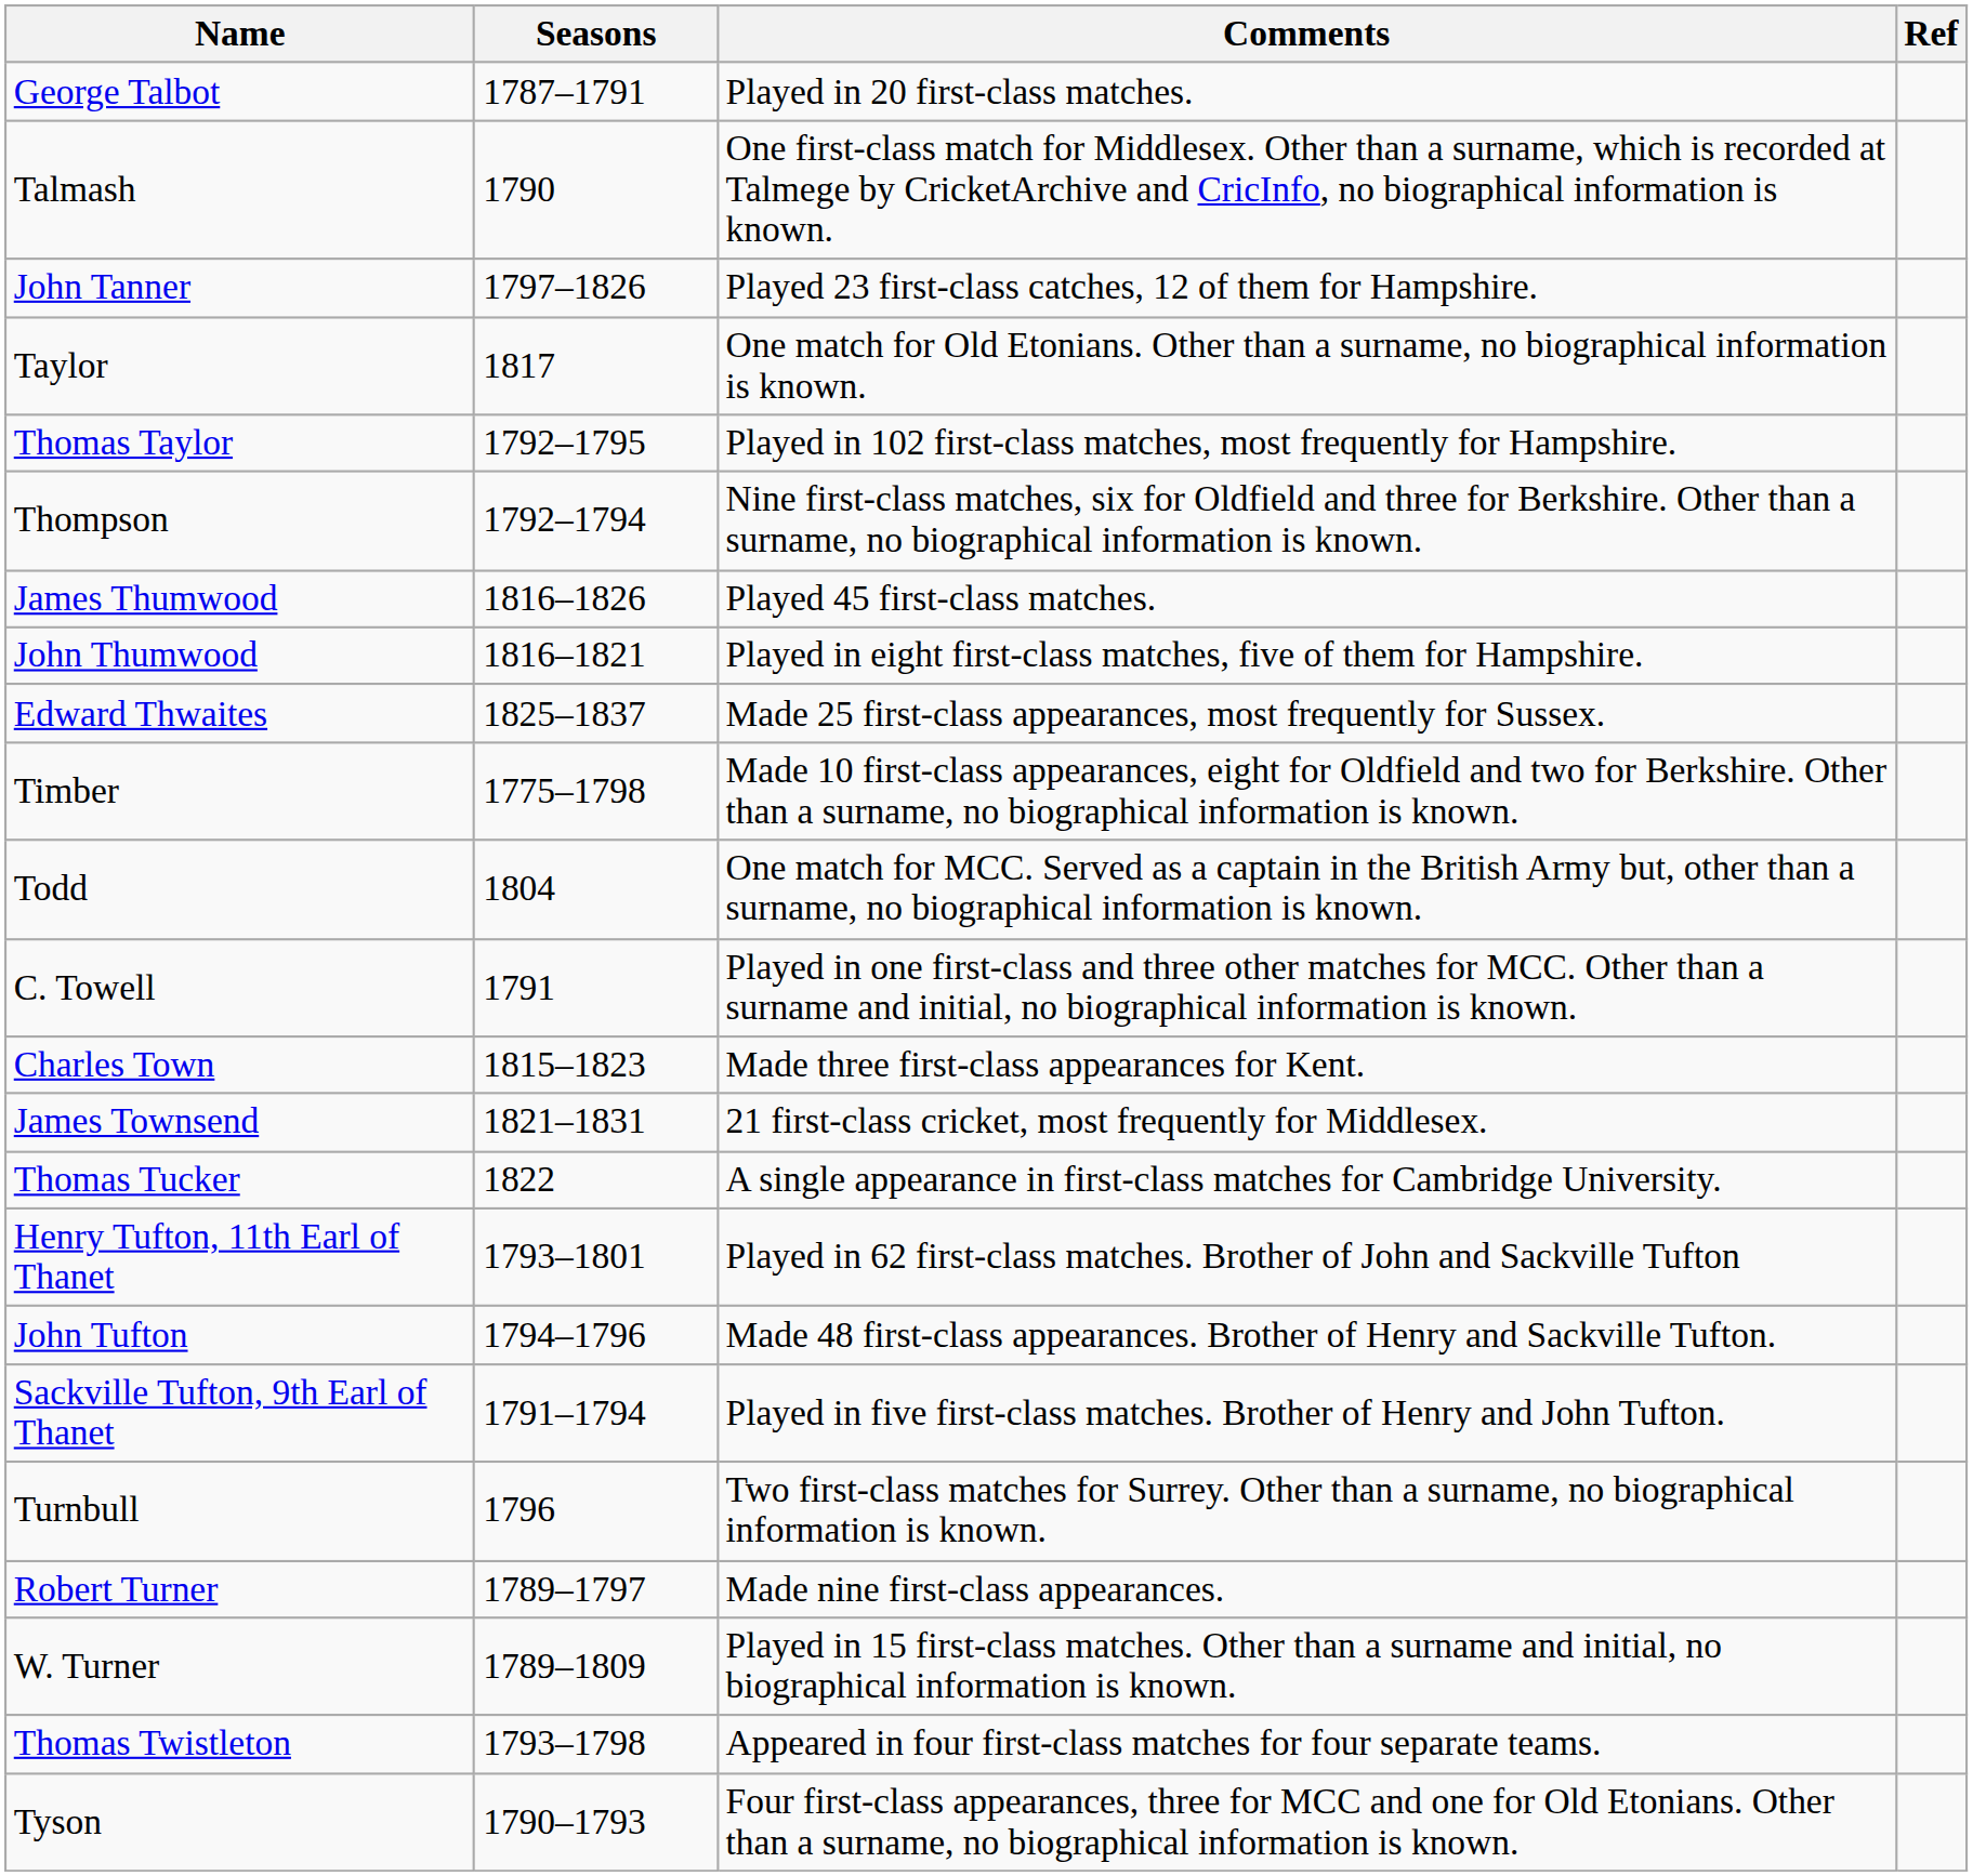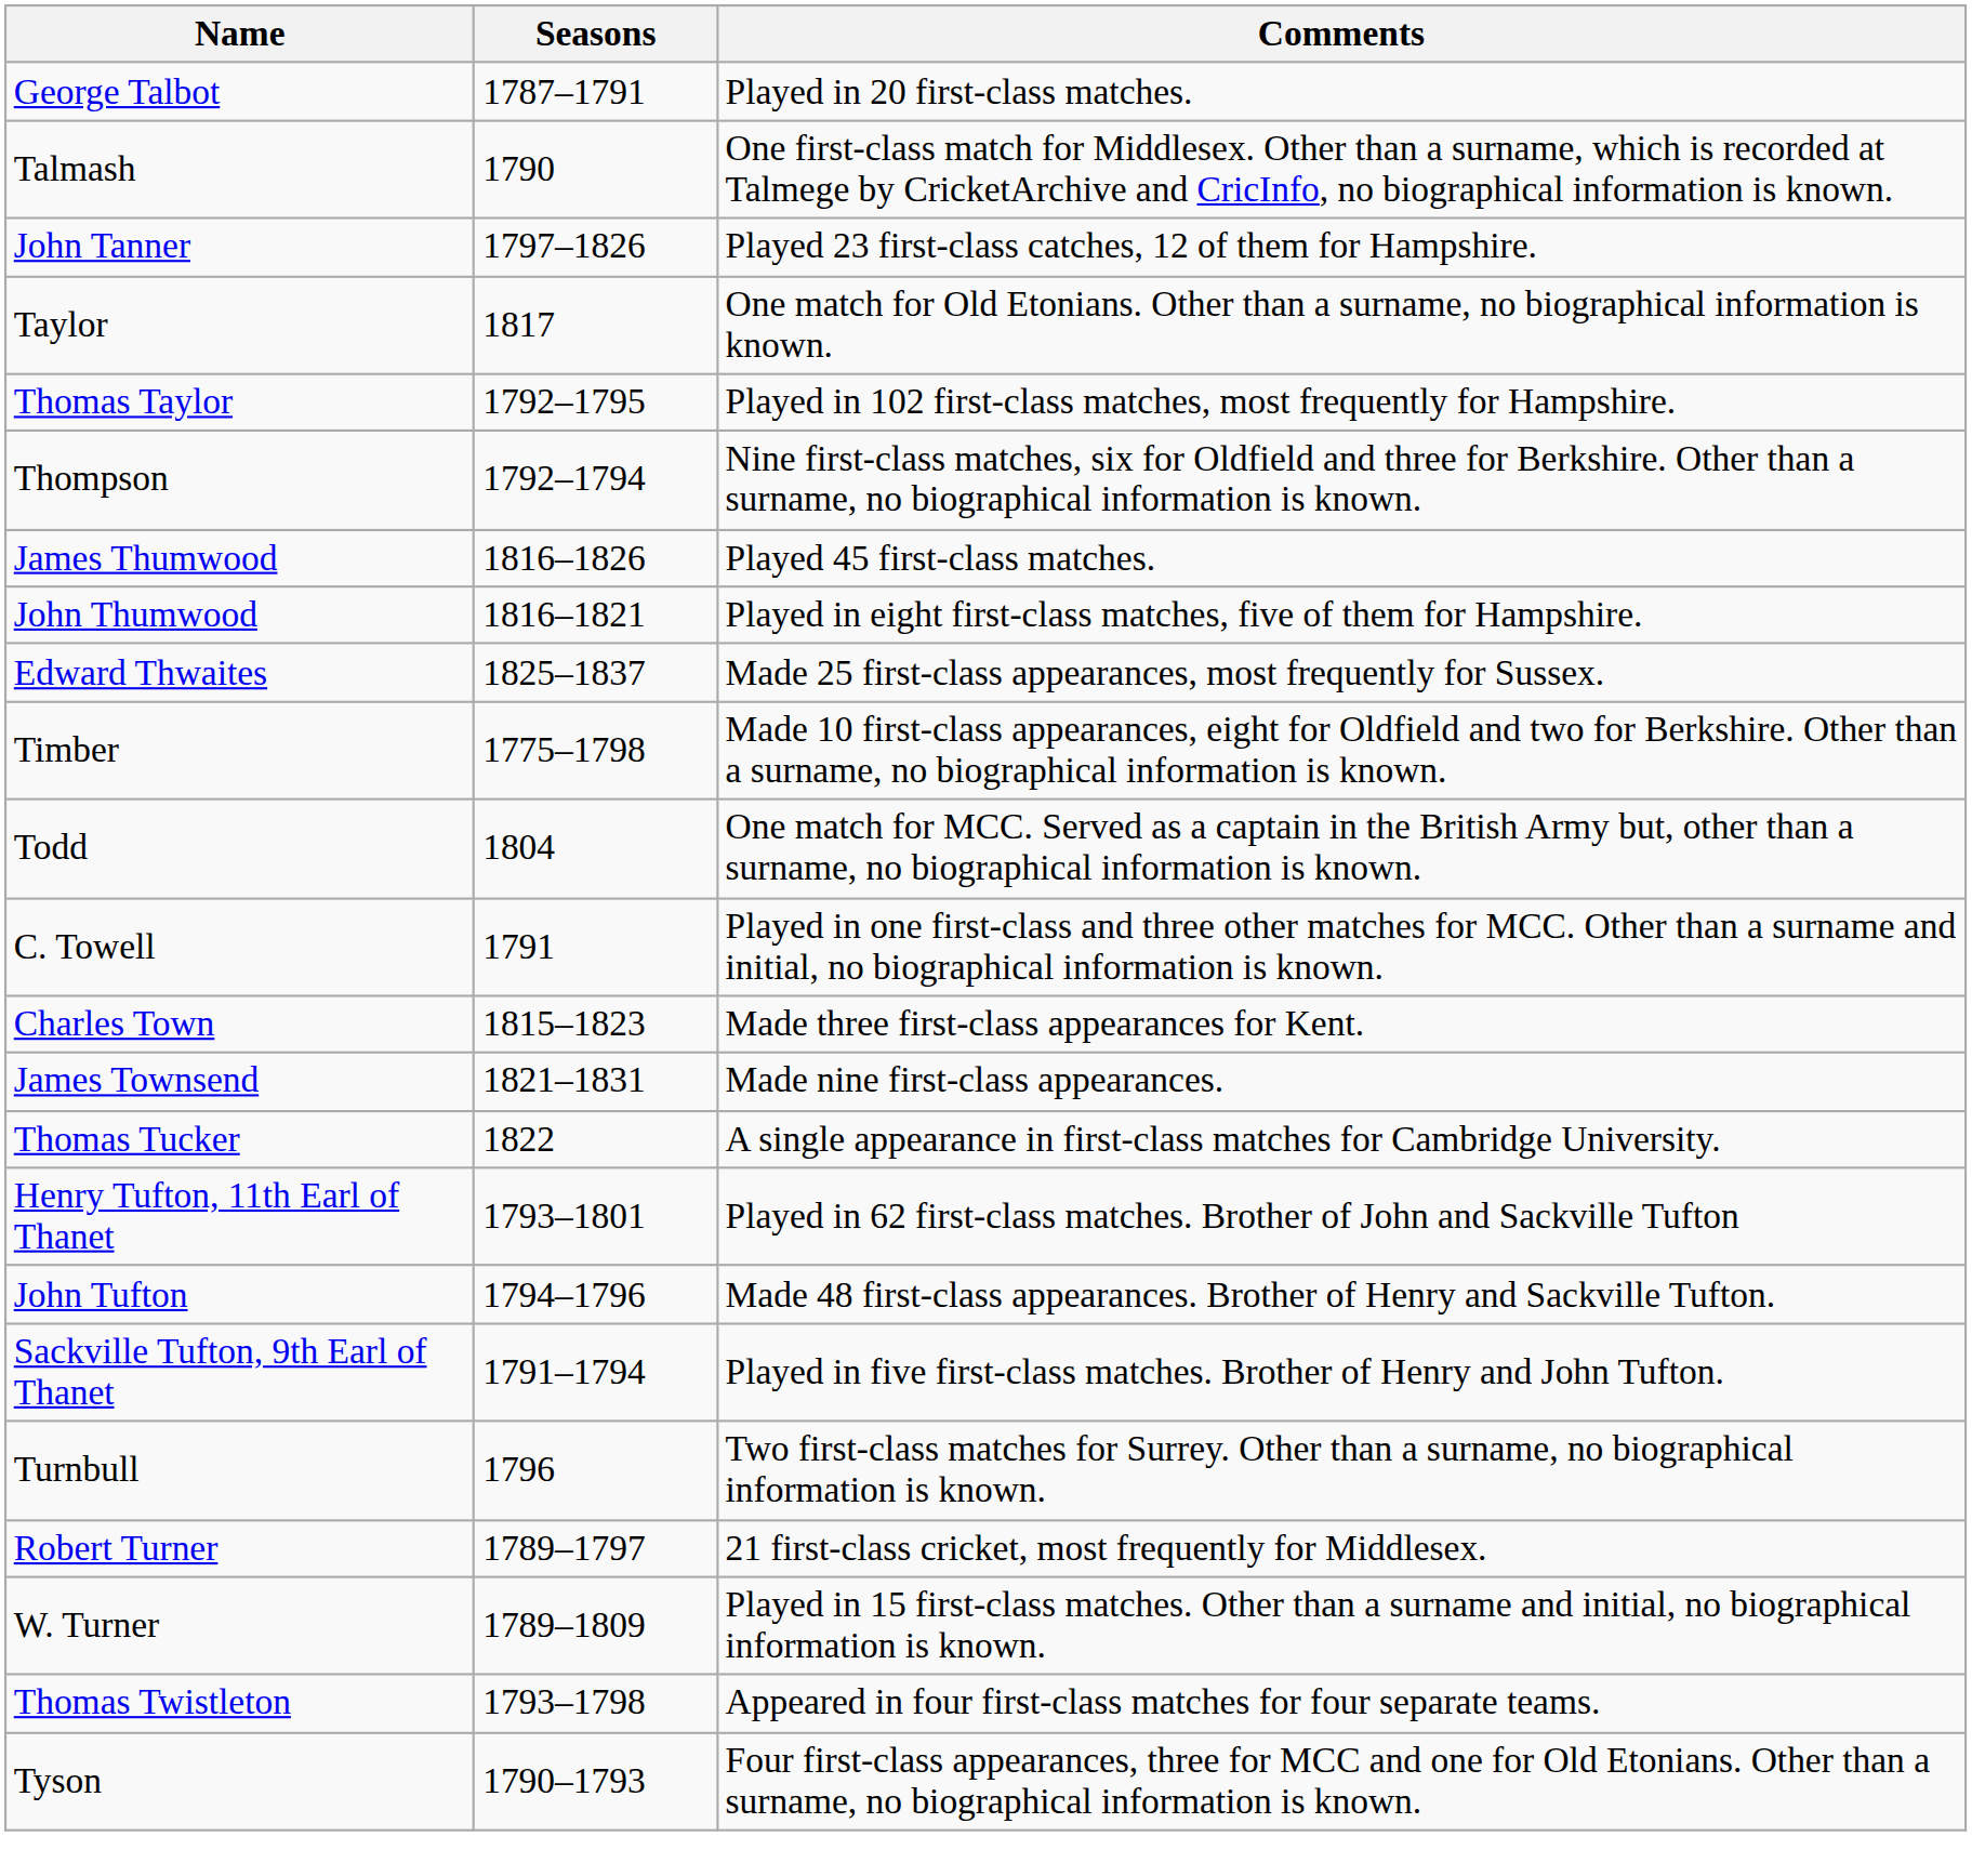- column: Ref
James Townsend | Comments: 21 first-class cricket, most frequently for Middlesex. -> Made nine first-class appearances.
Robert Turner | Comments: Made nine first-class appearances. -> 21 first-class cricket, most frequently for Middlesex.
